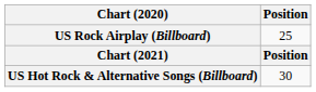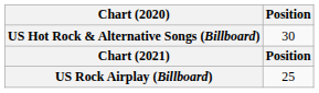rows swapped: US Hot Rock & Alternative Songs (Billboard) <-> US Rock Airplay (Billboard)
